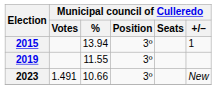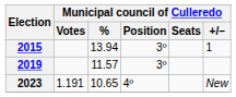2019 | Municipal council of Culleredo / %: 11.55 -> 11.57
2023 | Municipal council of Culleredo / Votes: 1.491 -> 1.191
2023 | Municipal council of Culleredo / %: 10.66 -> 10.65
2023 | Municipal council of Culleredo / Position: 3º -> 4º
